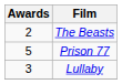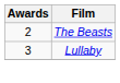- row: 5 | Prison 77
